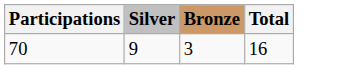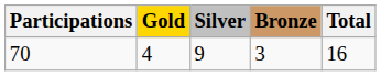+ column: Gold | 4
